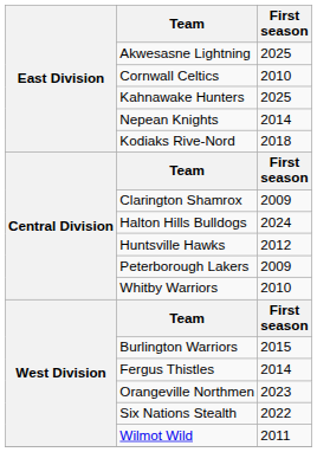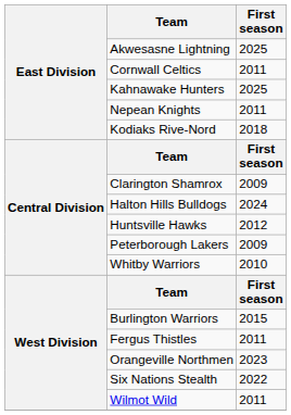Cornwall Celtics | First season: 2010 -> 2011
Nepean Knights | First season: 2014 -> 2011
Fergus Thistles | First season: 2014 -> 2011
